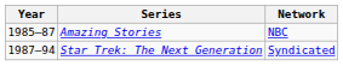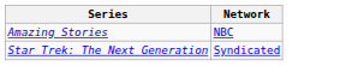- column: Year | 1985–87 | 1987–94
